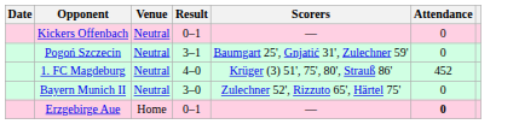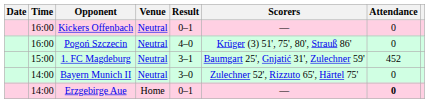+ column: Time | 16:00 | 16:00 | 15:00 | 14:00 | 14:00
Pogoń Szczecin | Result: 3–1 -> 4–0
Pogoń Szczecin | Scorers: Baumgart 25', Gnjatić 31', Zulechner 59' -> Krüger (3) 51', 75', 80', Strauß 86'
1. FC Magdeburg | Result: 4–0 -> 3–1
1. FC Magdeburg | Scorers: Krüger (3) 51', 75', 80', Strauß 86' -> Baumgart 25', Gnjatić 31', Zulechner 59'
